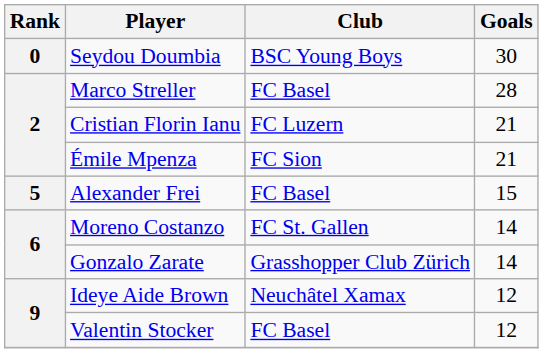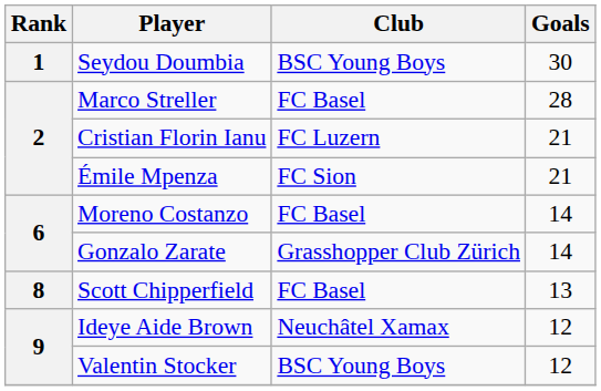Seydou Doumbia | Rank: 0 -> 1
- row: 5 | Alexander Frei | FC Basel | 15
Moreno Costanzo | Club: FC St. Gallen -> FC Basel
+ row: 8 | Scott Chipperfield | FC Basel | 13
Valentin Stocker | Club: FC Basel -> BSC Young Boys
